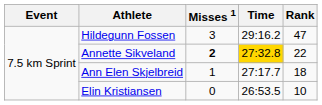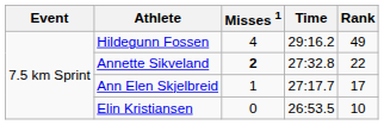Hildegunn Fossen | Misses 1: 3 -> 4
Hildegunn Fossen | Rank: 47 -> 49
Annette Sikveland | Time: gold background -> no background
Ann Elen Skjelbreid | Rank: 18 -> 17
